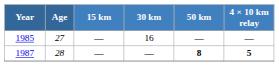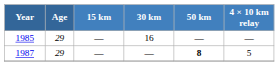1985 | Age: 27 -> 29
1987 | Age: 28 -> 29
1987 | 4 × 10 km relay: bold -> normal
